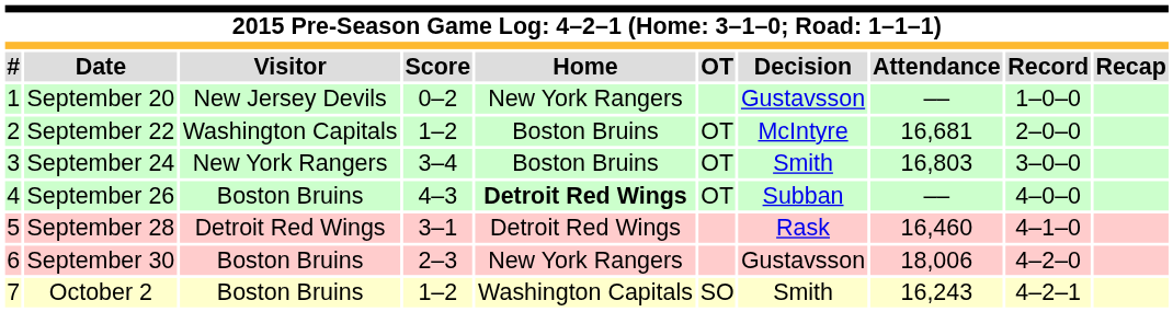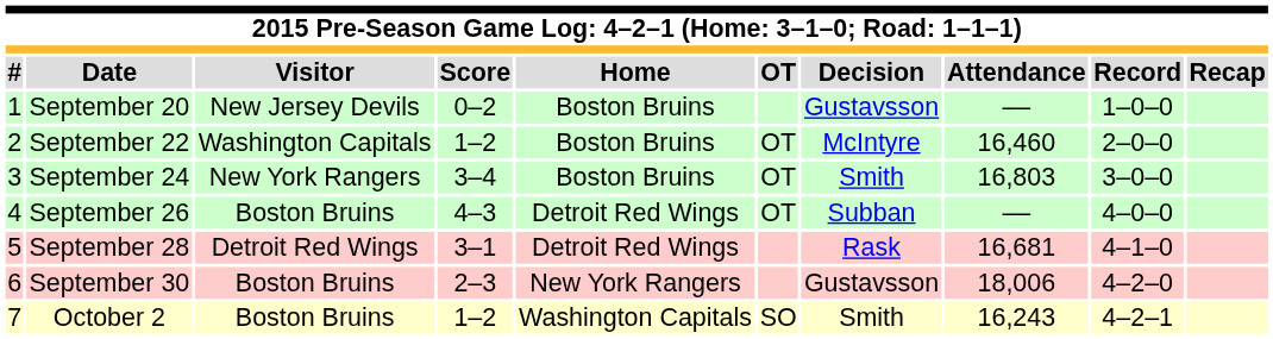September 20 | Home: New York Rangers -> Boston Bruins
September 22 | Attendance: 16,681 -> 16,460
September 26 | Home: bold -> normal
September 28 | Attendance: 16,460 -> 16,681
